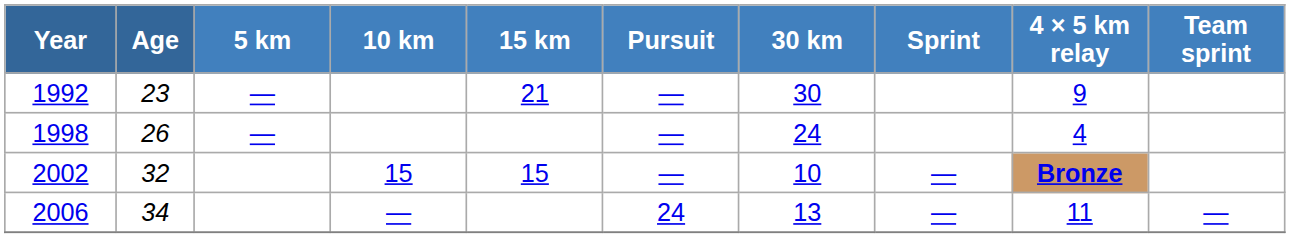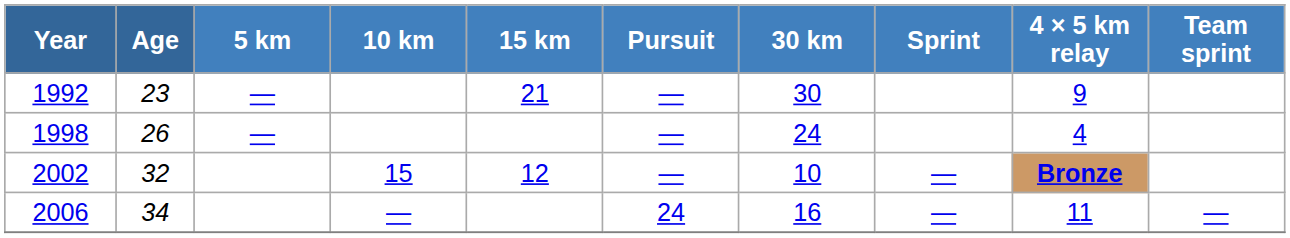2002 | 15 km: 15 -> 12
2006 | 30 km: 13 -> 16
